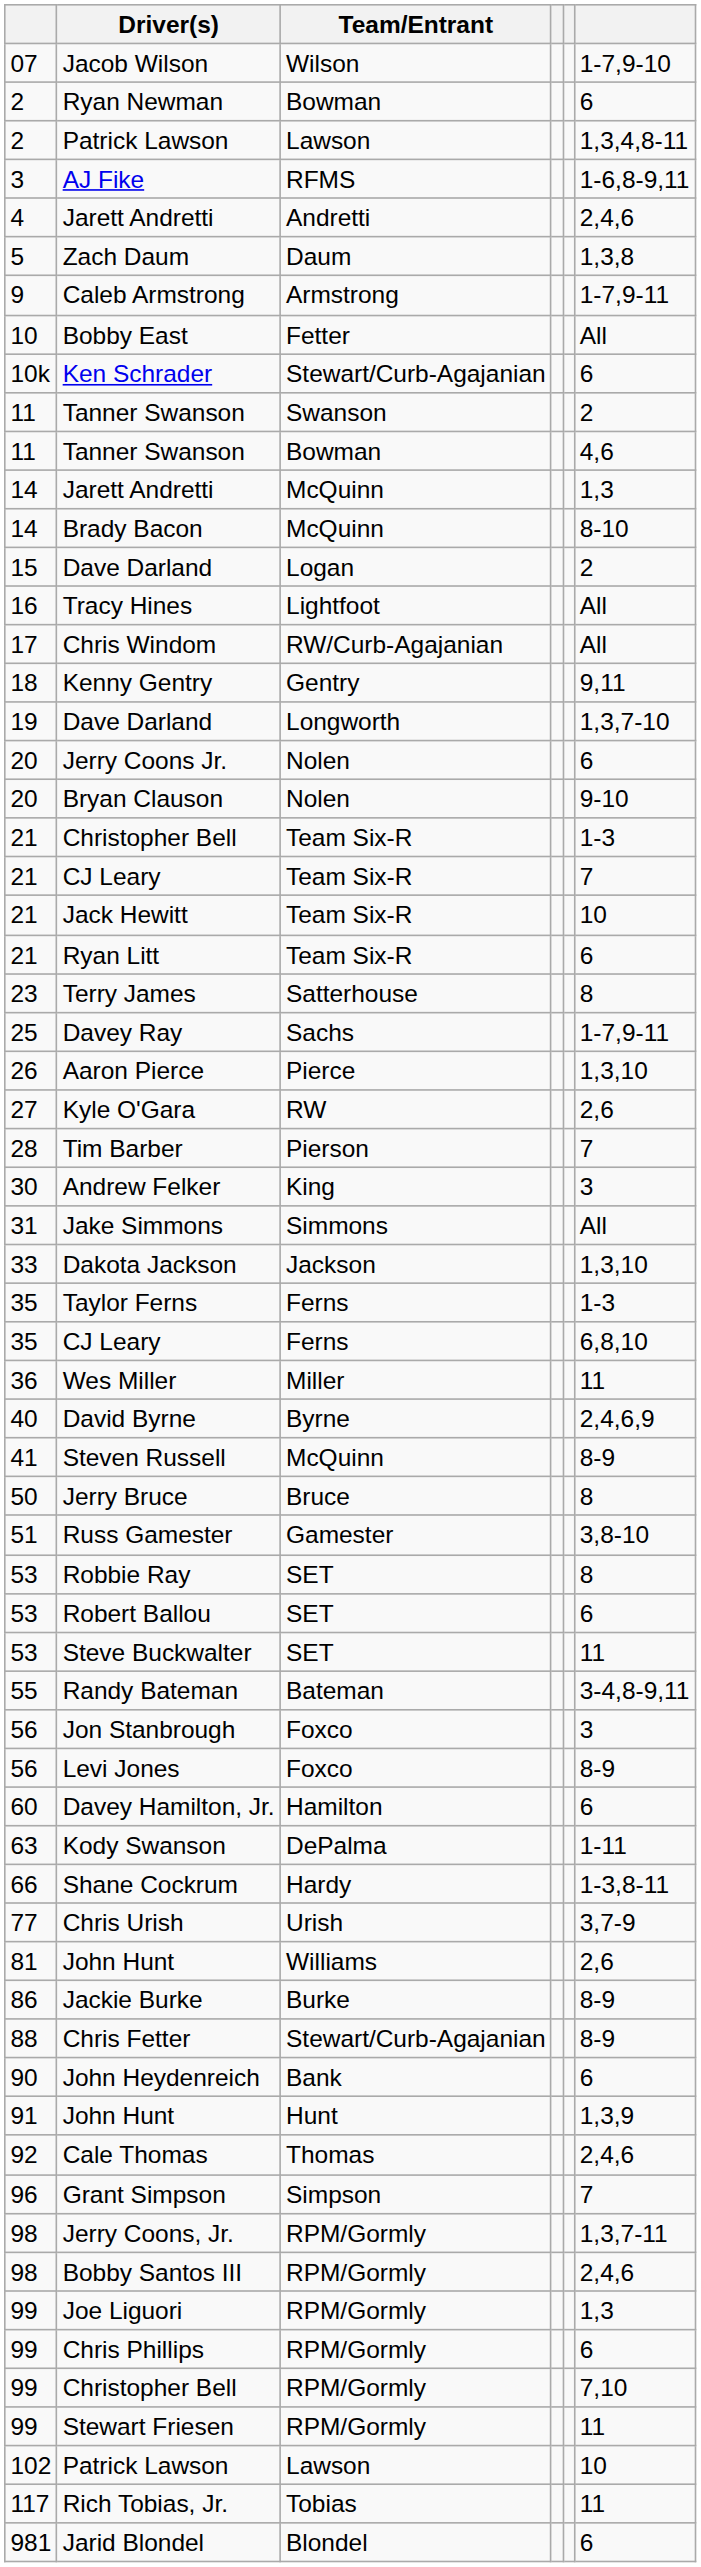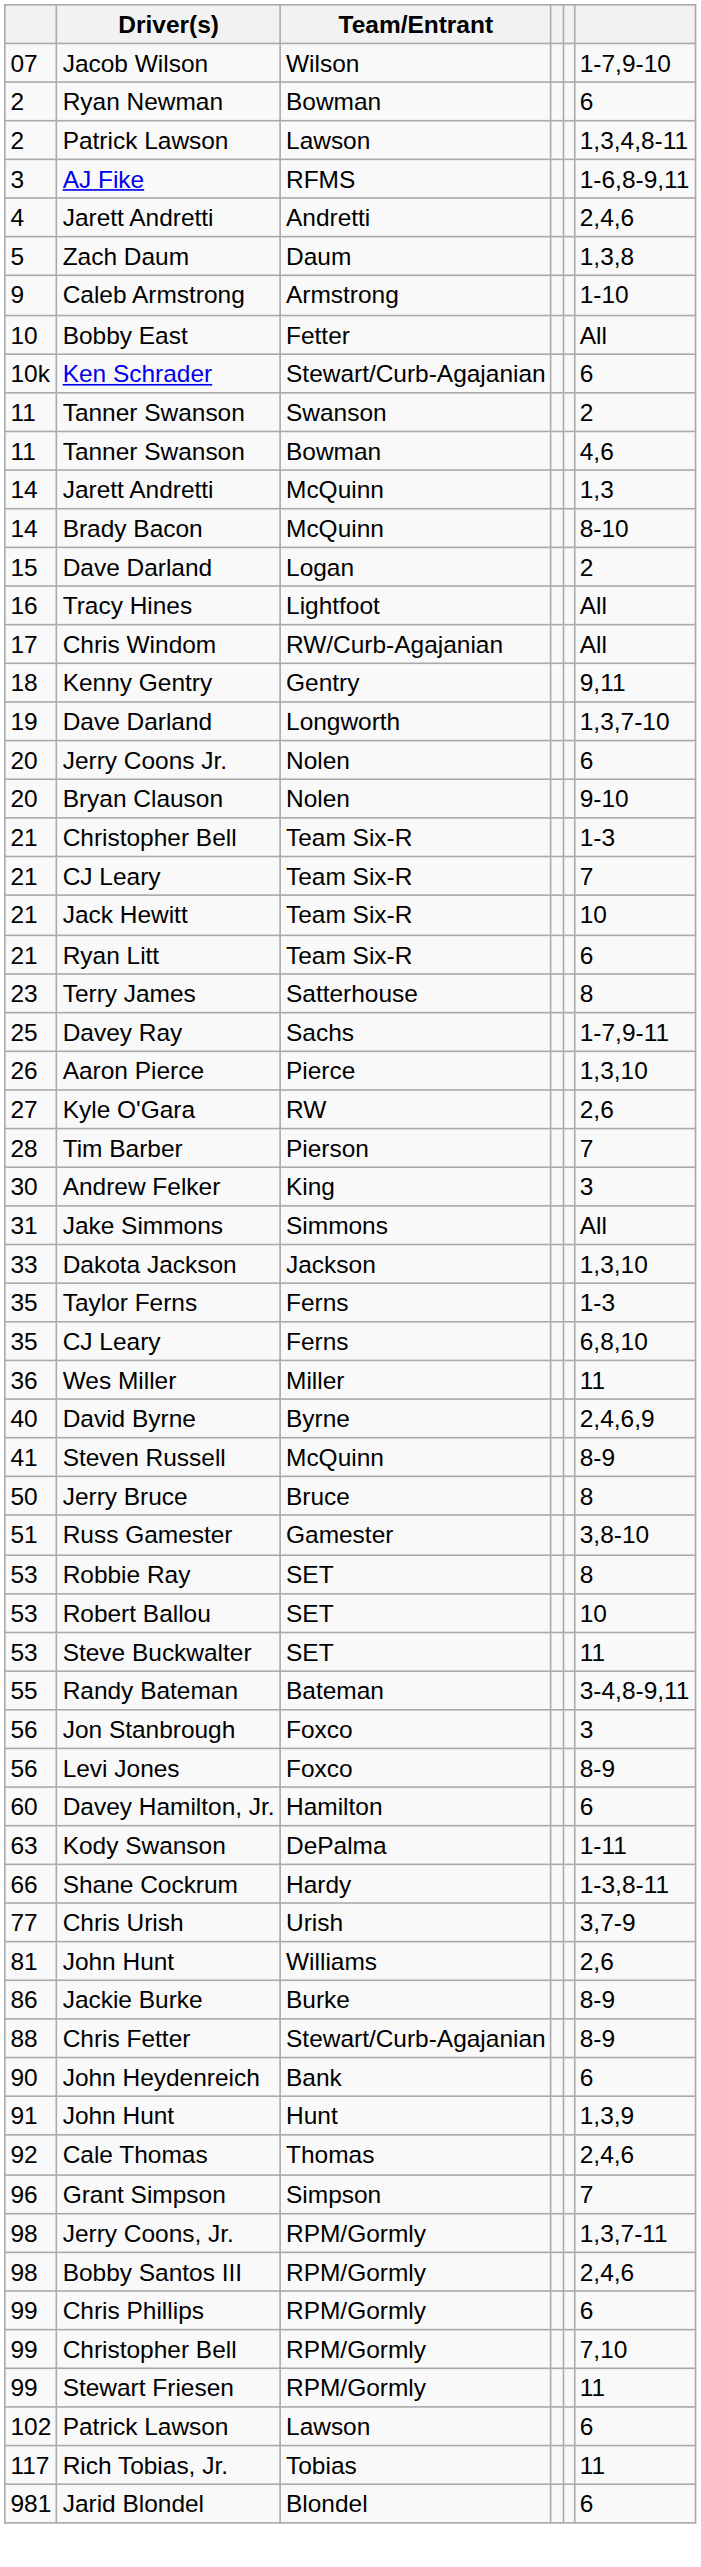Caleb Armstrong | column 6: 1-7,9-11 -> 1-10
Robert Ballou | column 6: 6 -> 10
- row: 99 | Joe Liguori | RPM/Gormly | 1,3
102 / Patrick Lawson | column 6: 10 -> 6
